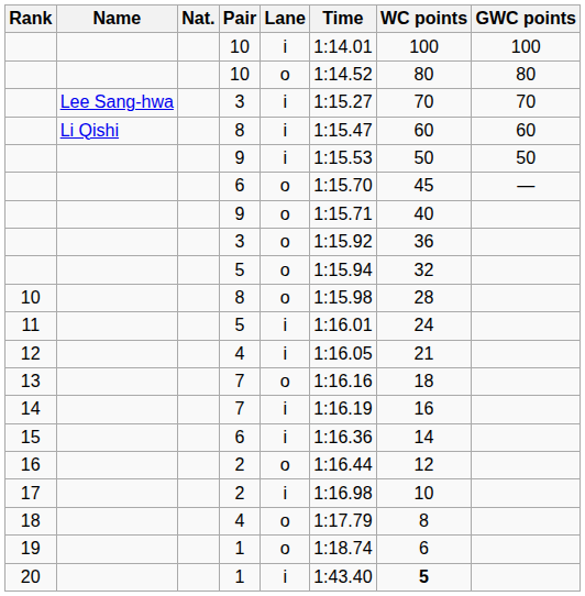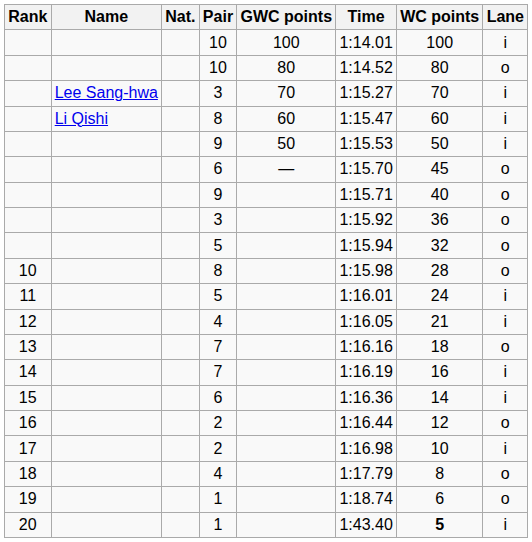columns swapped: Lane <-> GWC points
